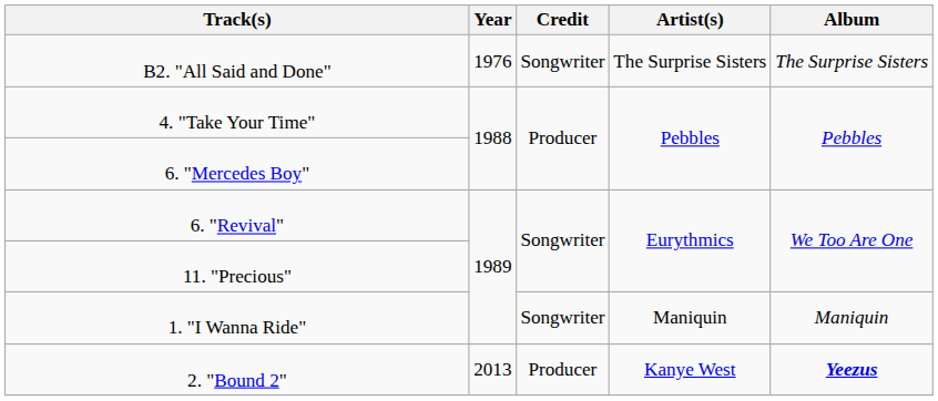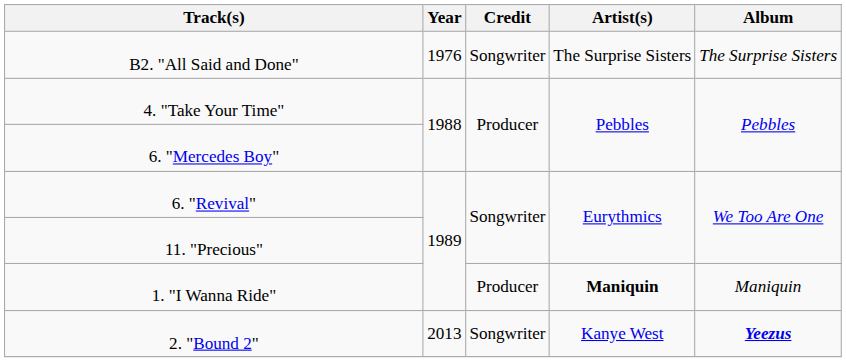1. "I Wanna Ride" | Credit: Songwriter -> Producer
1. "I Wanna Ride" | Artist(s): normal -> bold
2. "Bound 2" | Credit: Producer -> Songwriter
